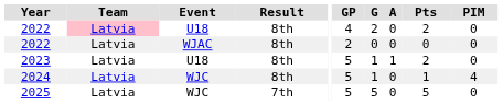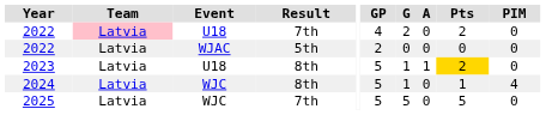2022 / U18 | Result: 8th -> 7th
2022 / WJAC | Result: 8th -> 5th
2023 | Pts: no background -> gold background
